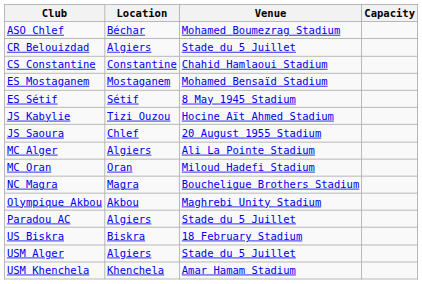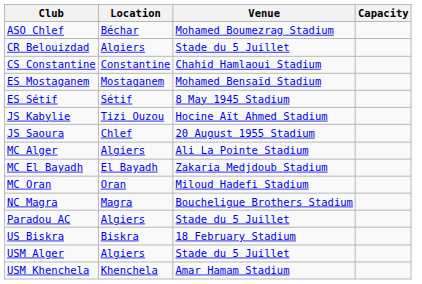+ row: MC El Bayadh | El Bayadh | Zakaria Medjdoub Stadium
- row: Olympique Akbou | Akbou | Maghrebi Unity Stadium
